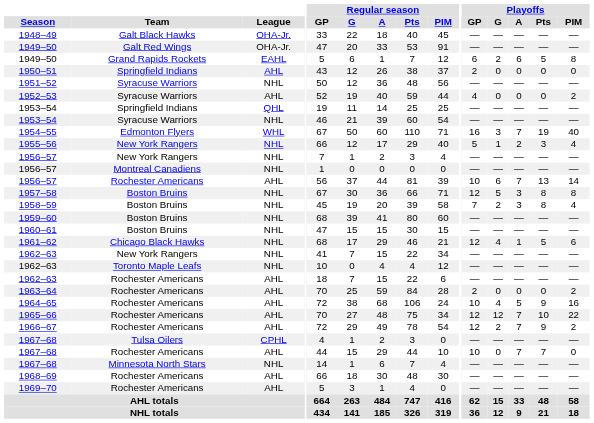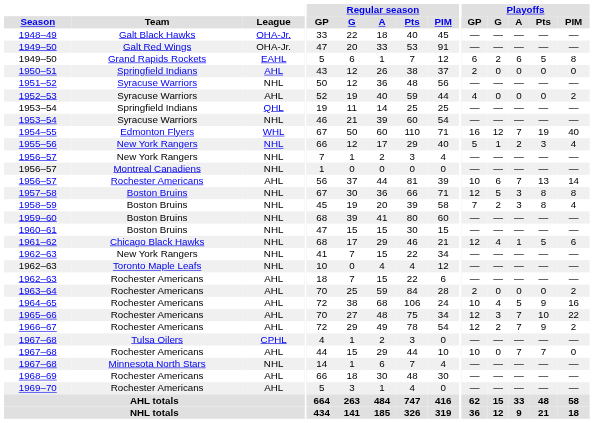1954–55 | Playoffs / G: 3 -> 12
1965–66 | Playoffs / G: 12 -> 3
